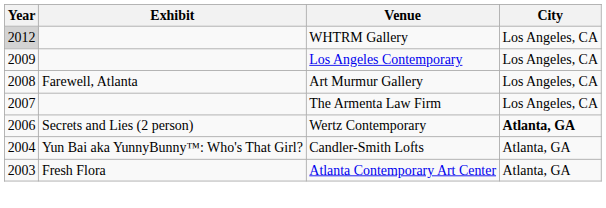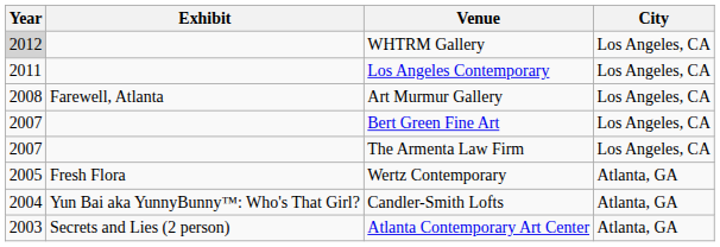Los Angeles Contemporary | Year: 2009 -> 2011
+ row: 2007 | Bert Green Fine Art | Los Angeles, CA
Wertz Contemporary | Year: 2006 -> 2005
Wertz Contemporary | Exhibit: Secrets and Lies (2 person) -> Fresh Flora
Wertz Contemporary | City: bold -> normal
Atlanta Contemporary Art Center | Exhibit: Fresh Flora -> Secrets and Lies (2 person)
